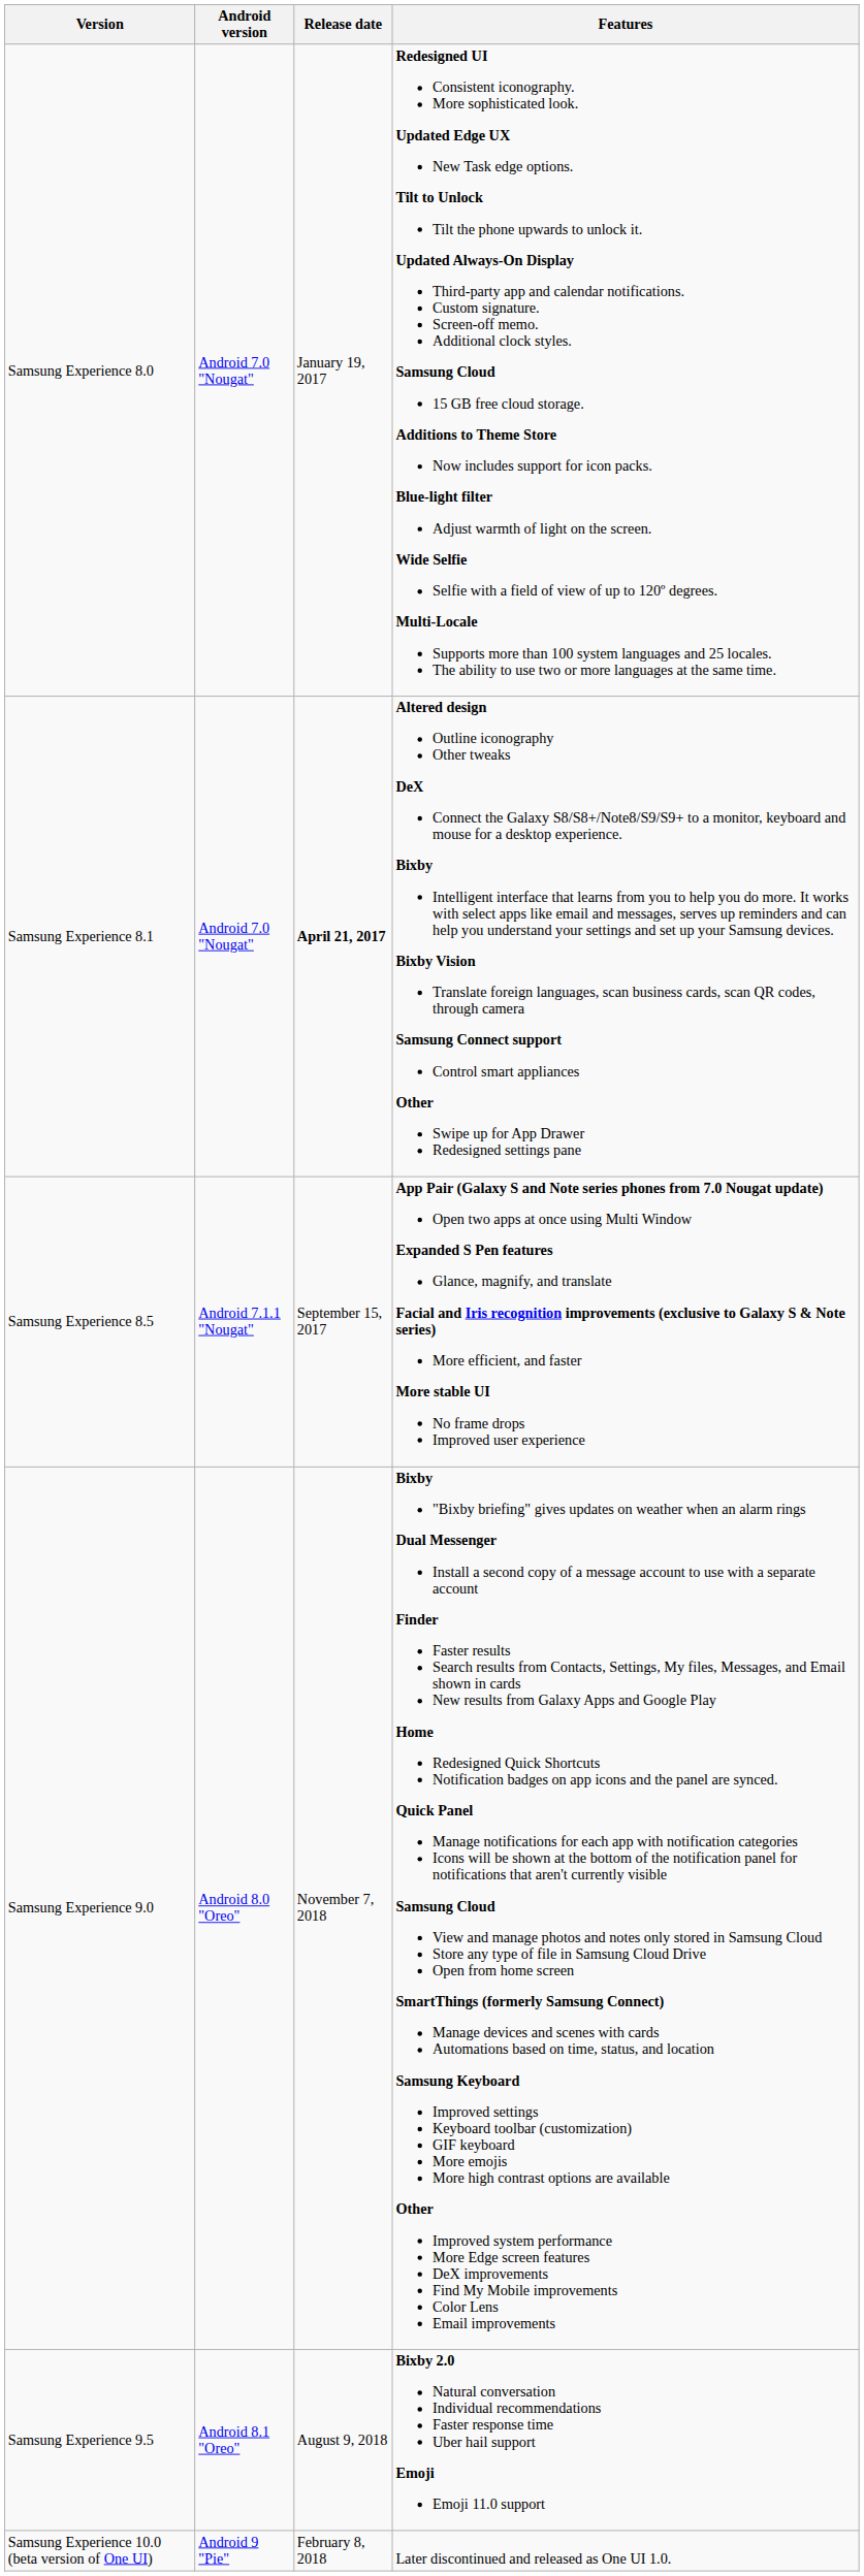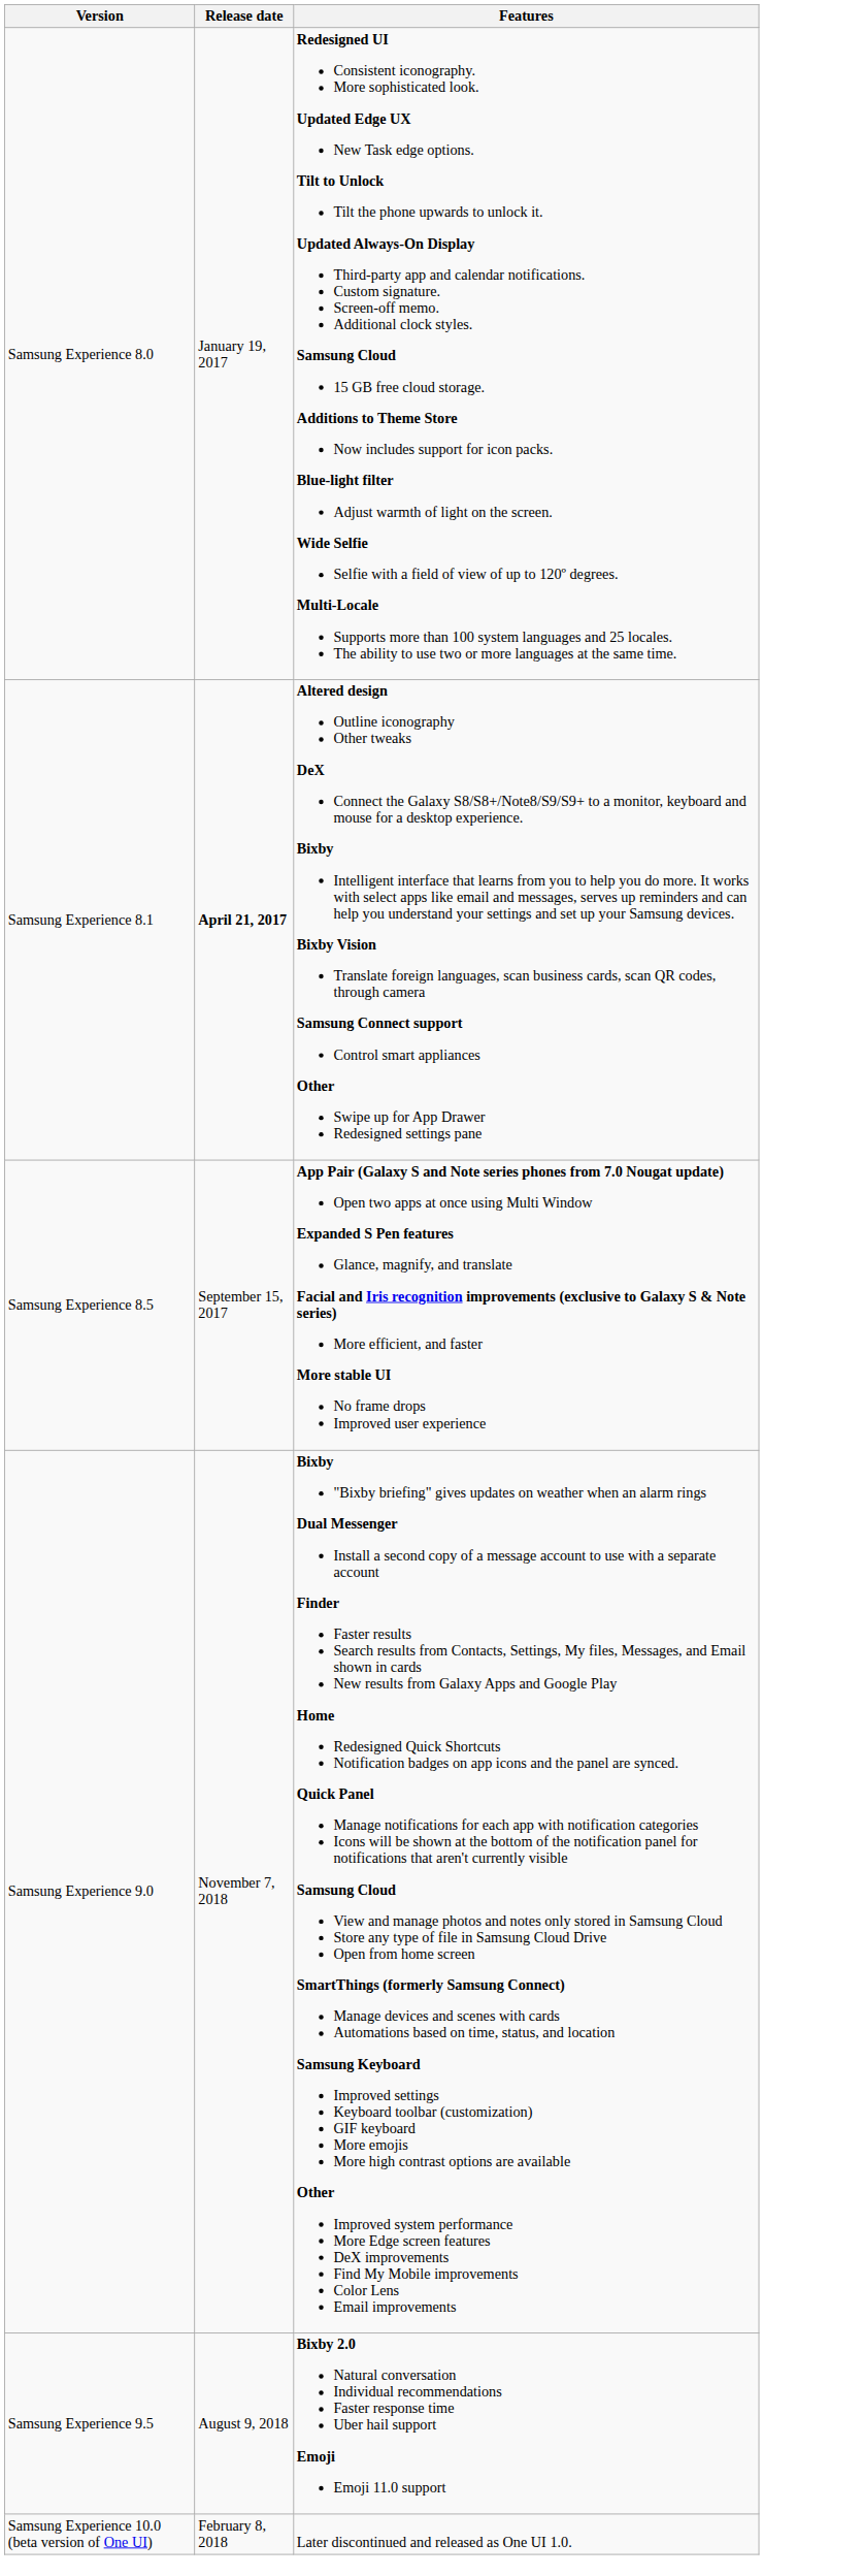- column: Android version | Android 7.0 "Nougat" | Android 7.0 "Nougat" | Android 7.1.1 "Nougat" | Android 8.0 "Oreo" | Android 8.1 "Oreo" | Android 9 "Pie"
